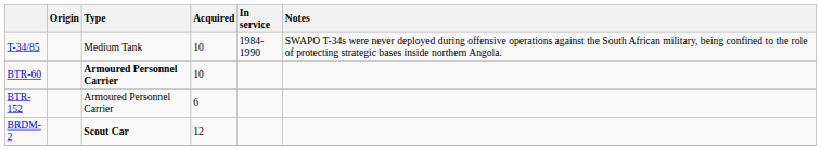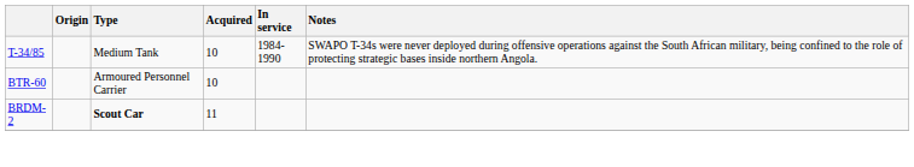BTR-60 | Type: bold -> normal
- row: BTR-152 | Armoured Personnel Carrier | 6
BRDM-2 | Acquired: 12 -> 11
